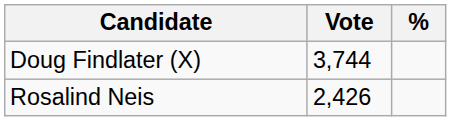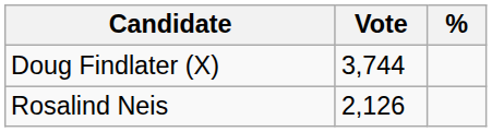Rosalind Neis | Vote: 2,426 -> 2,126
